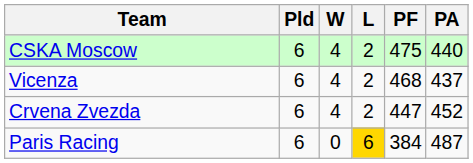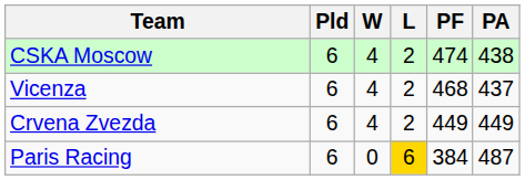CSKA Moscow | PF: 475 -> 474
CSKA Moscow | PA: 440 -> 438
Crvena Zvezda | PF: 447 -> 449
Crvena Zvezda | PA: 452 -> 449
